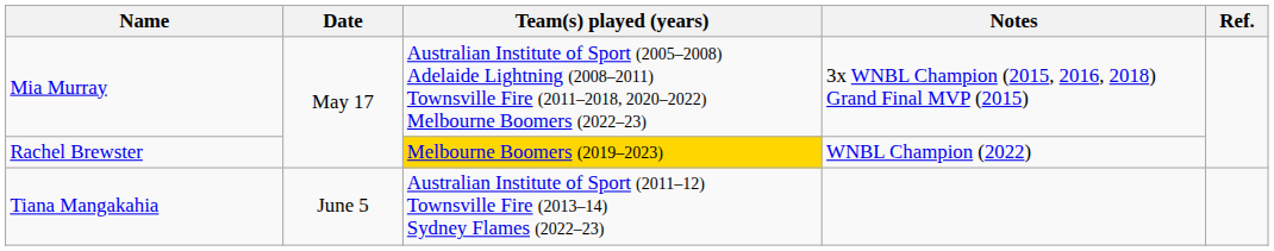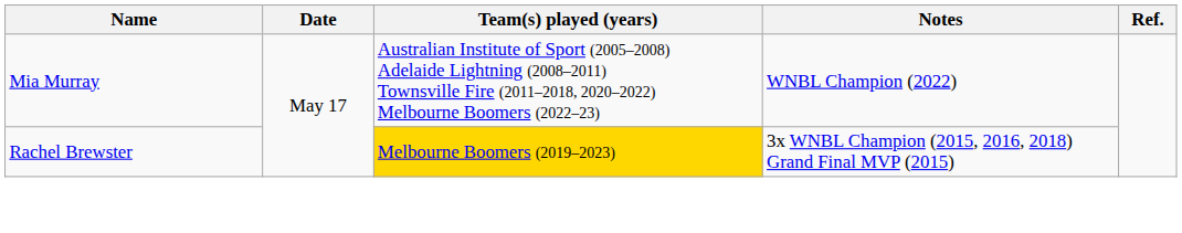Mia Murray | Notes: 3x WNBL Champion (2015, 2016, 2018) Grand Final MVP (2015) -> WNBL Champion (2022)
Rachel Brewster | Notes: WNBL Champion (2022) -> 3x WNBL Champion (2015, 2016, 2018) Grand Final MVP (2015)
- row: Tiana Mangakahia | June 5 | Australian Institute of Sport (2011–12) Townsville Fire (2013–14) Sydney Flames (2022–23)
